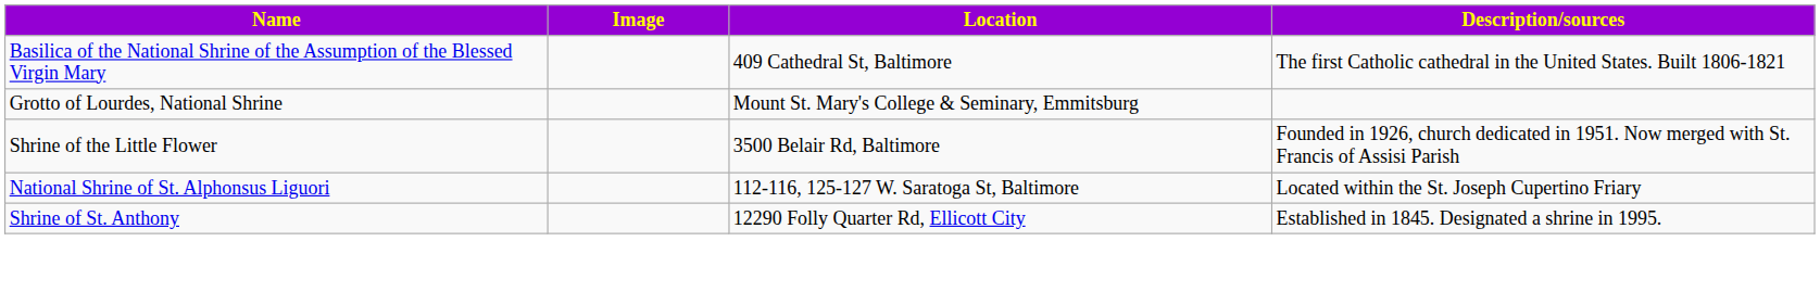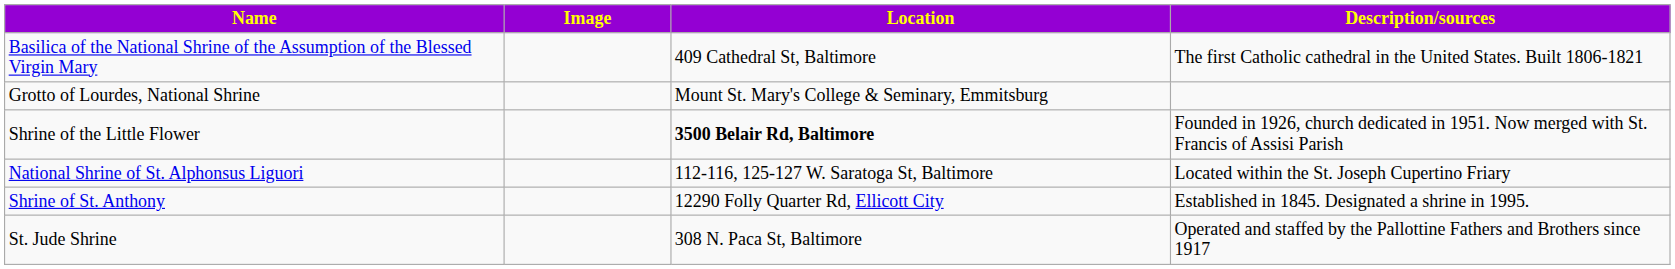Shrine of the Little Flower | Location: normal -> bold
+ row: St. Jude Shrine | 308 N. Paca St, Baltimore | Operated and staffed by the Pallottine Fathers and Brothers since 1917
